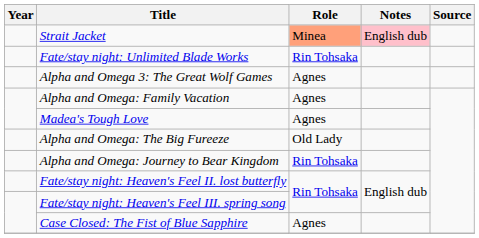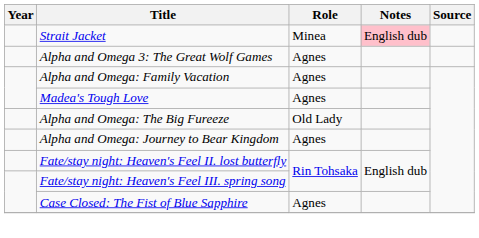Strait Jacket | Role: lightsalmon background -> no background
- row: Fate/stay night: Unlimited Blade Works | Rin Tohsaka
Alpha and Omega: Journey to Bear Kingdom | Role: Rin Tohsaka -> Agnes
